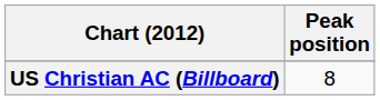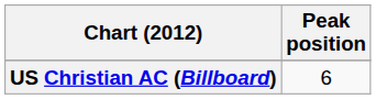US Christian AC (Billboard) | Peak position: 8 -> 6
